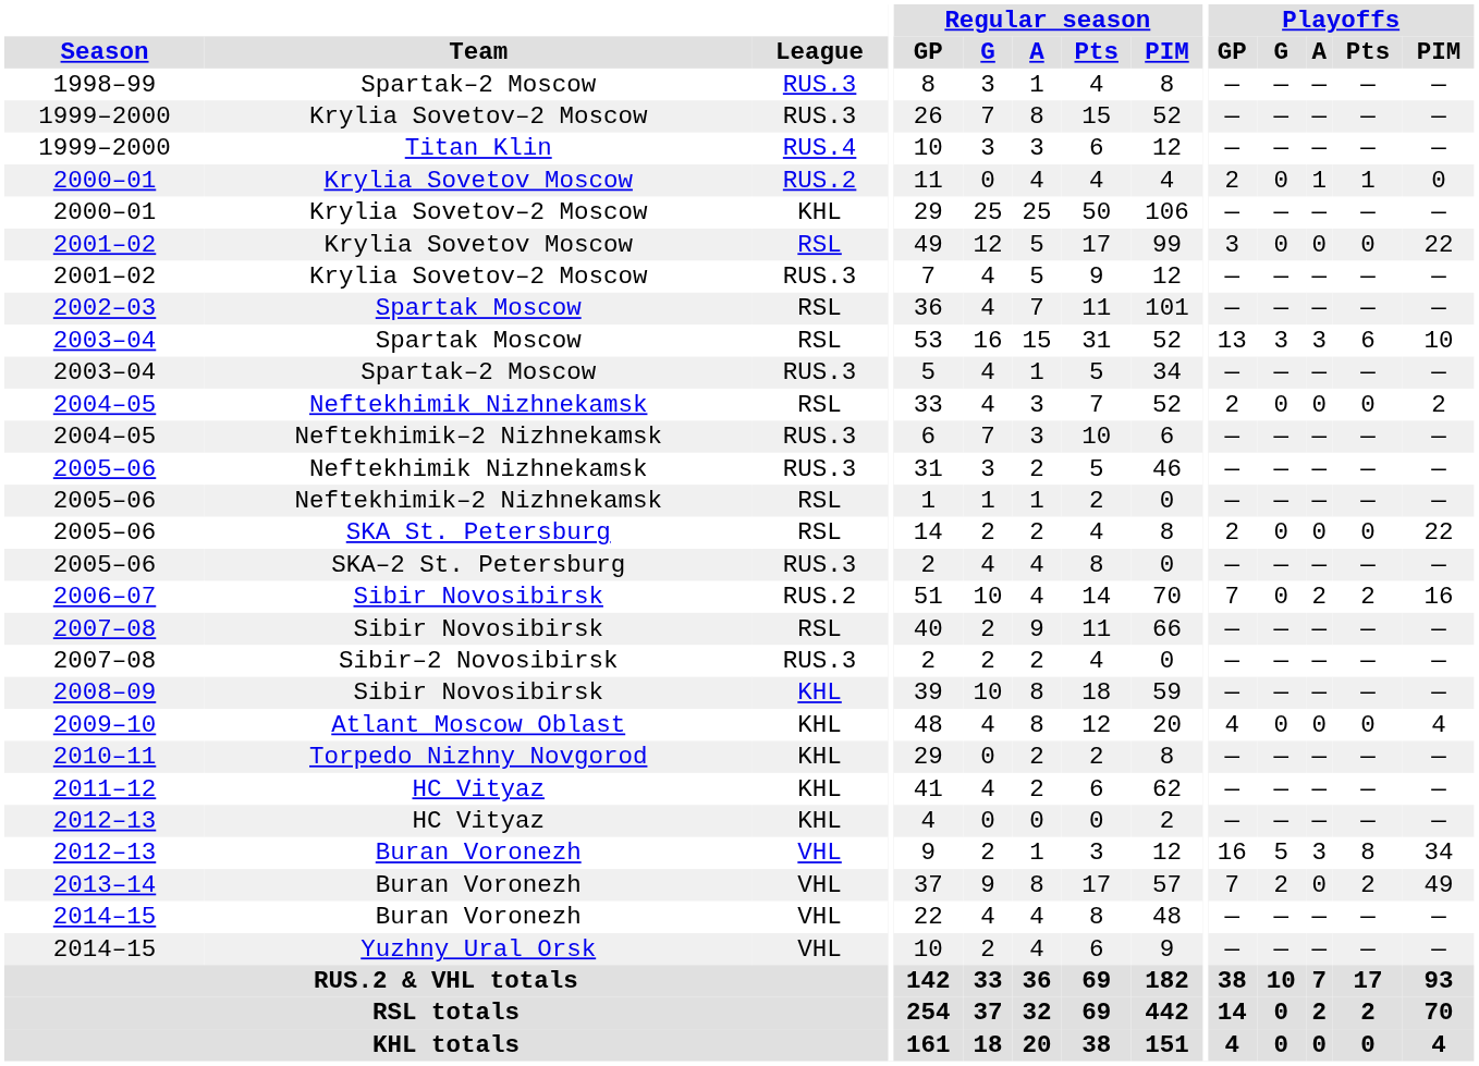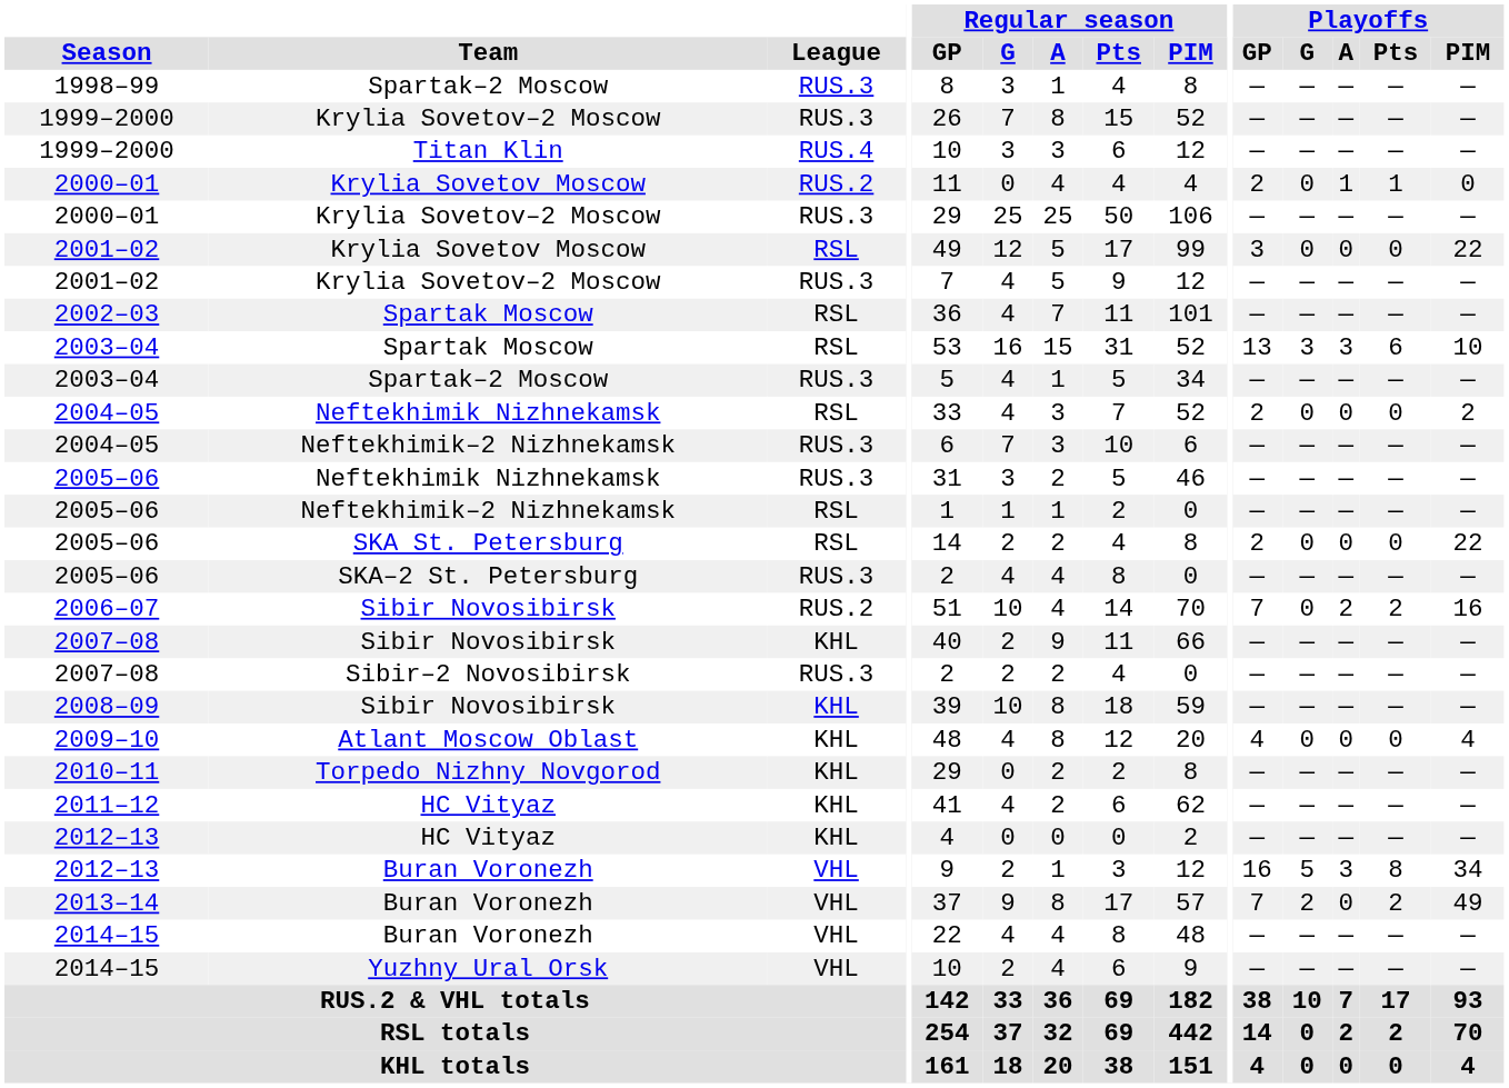2000–01 / Krylia Sovetov–2 Moscow | League: KHL -> RUS.3
2007–08 / Sibir Novosibirsk | League: RSL -> KHL
